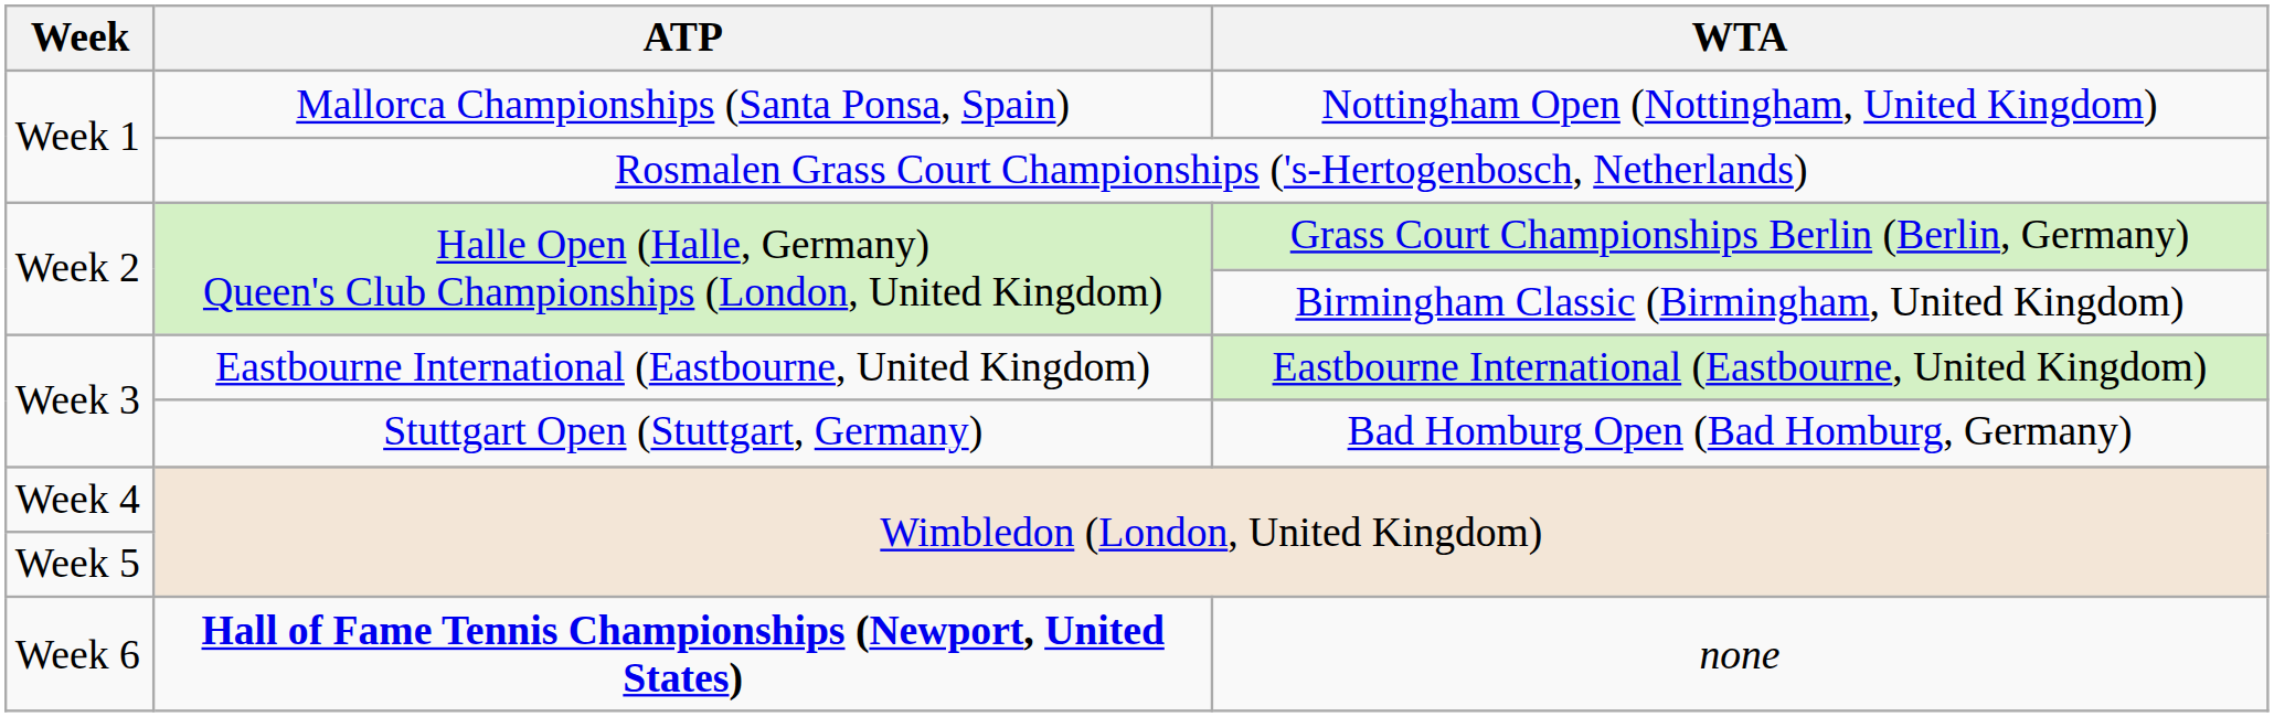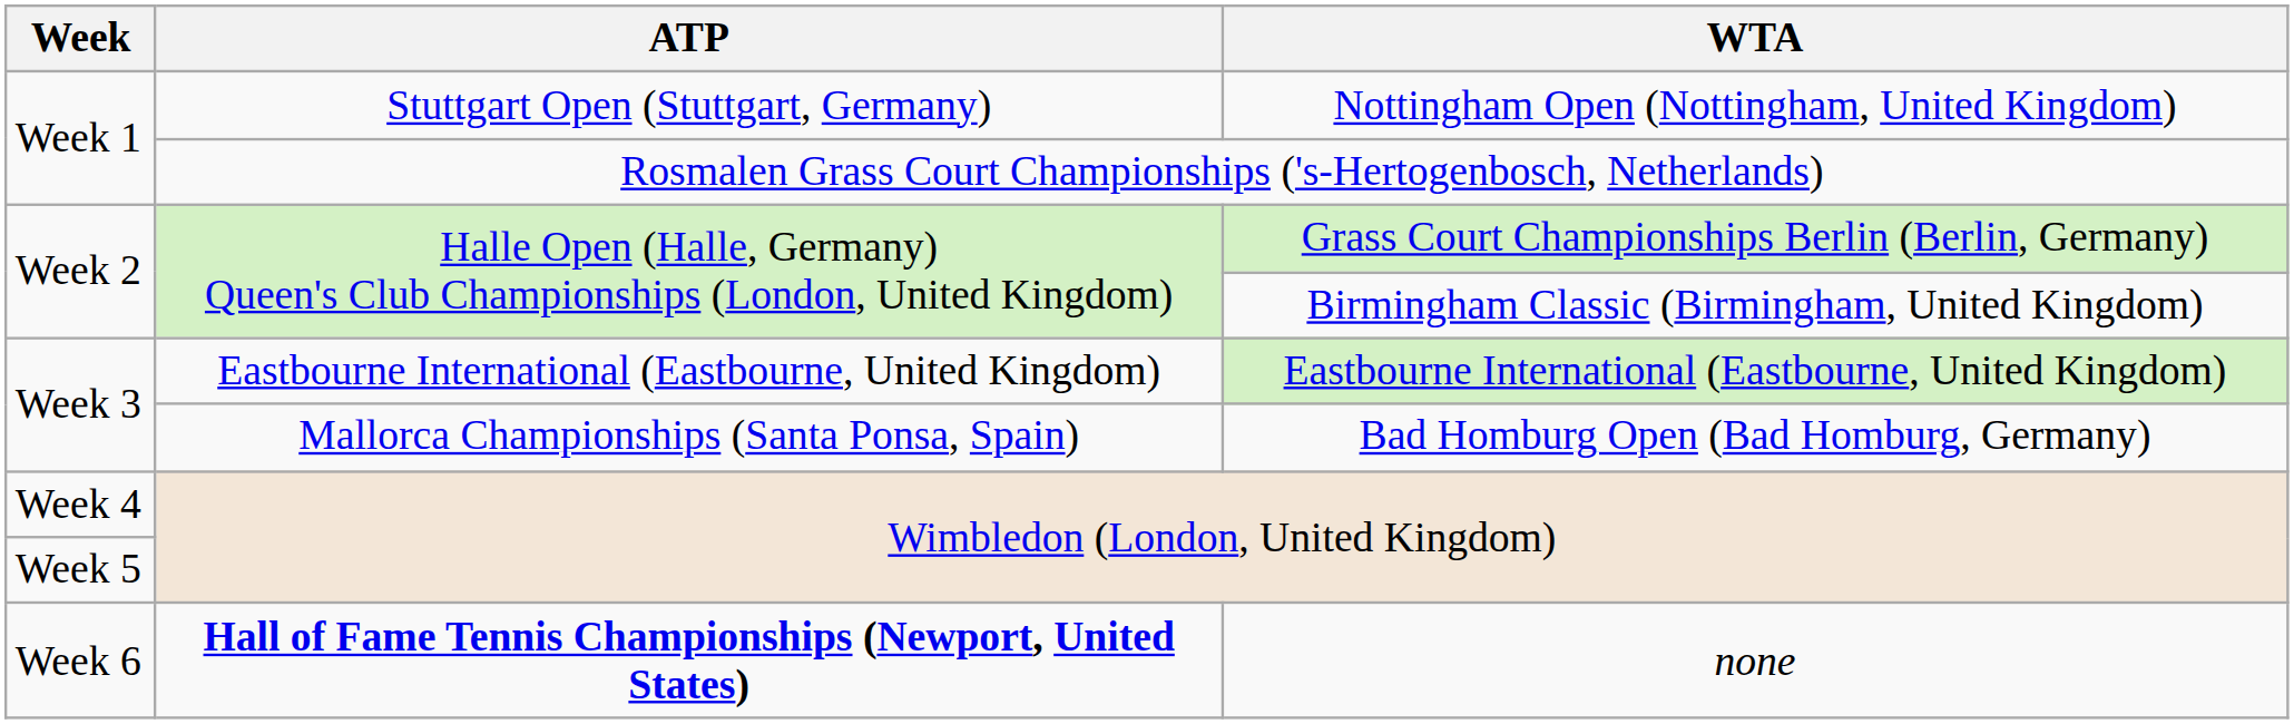Nottingham Open (Nottingham, United Kingdom) | ATP: Mallorca Championships (Santa Ponsa, Spain) -> Stuttgart Open (Stuttgart, Germany)
Bad Homburg Open (Bad Homburg, Germany) | ATP: Stuttgart Open (Stuttgart, Germany) -> Mallorca Championships (Santa Ponsa, Spain)
